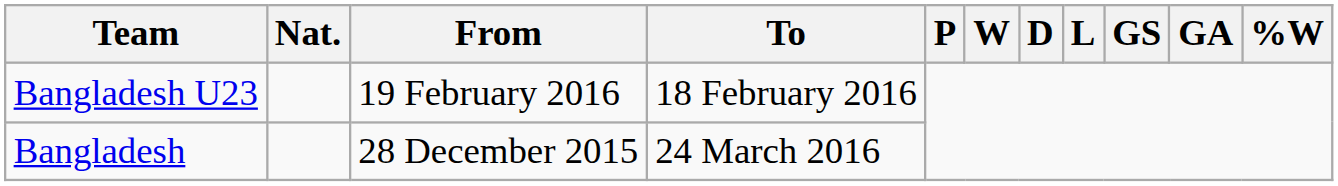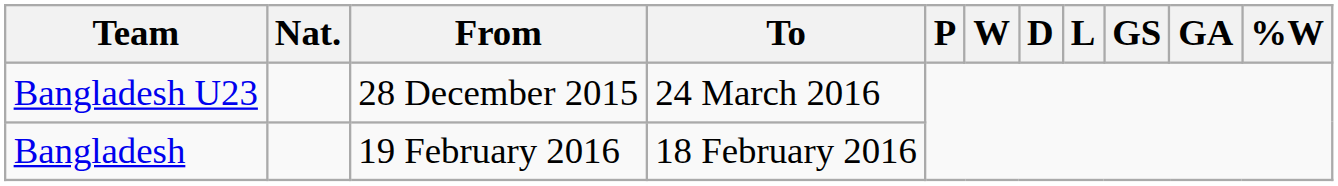Bangladesh U23 | From: 19 February 2016 -> 28 December 2015
Bangladesh U23 | To: 18 February 2016 -> 24 March 2016
Bangladesh | From: 28 December 2015 -> 19 February 2016
Bangladesh | To: 24 March 2016 -> 18 February 2016
